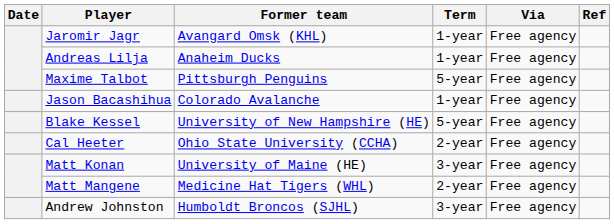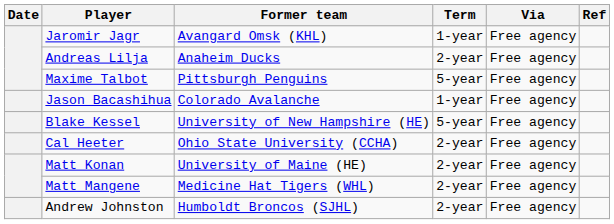Andreas Lilja | Term: 1-year -> 2-year
Matt Konan | Term: 3-year -> 2-year
Andrew Johnston | Term: 3-year -> 2-year
